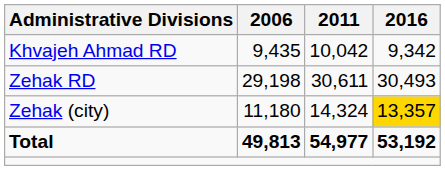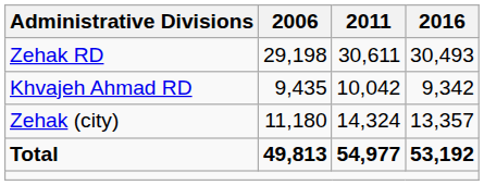rows swapped: Khvajeh Ahmad RD <-> Zehak RD
Zehak (city) | 2016: gold background -> no background
